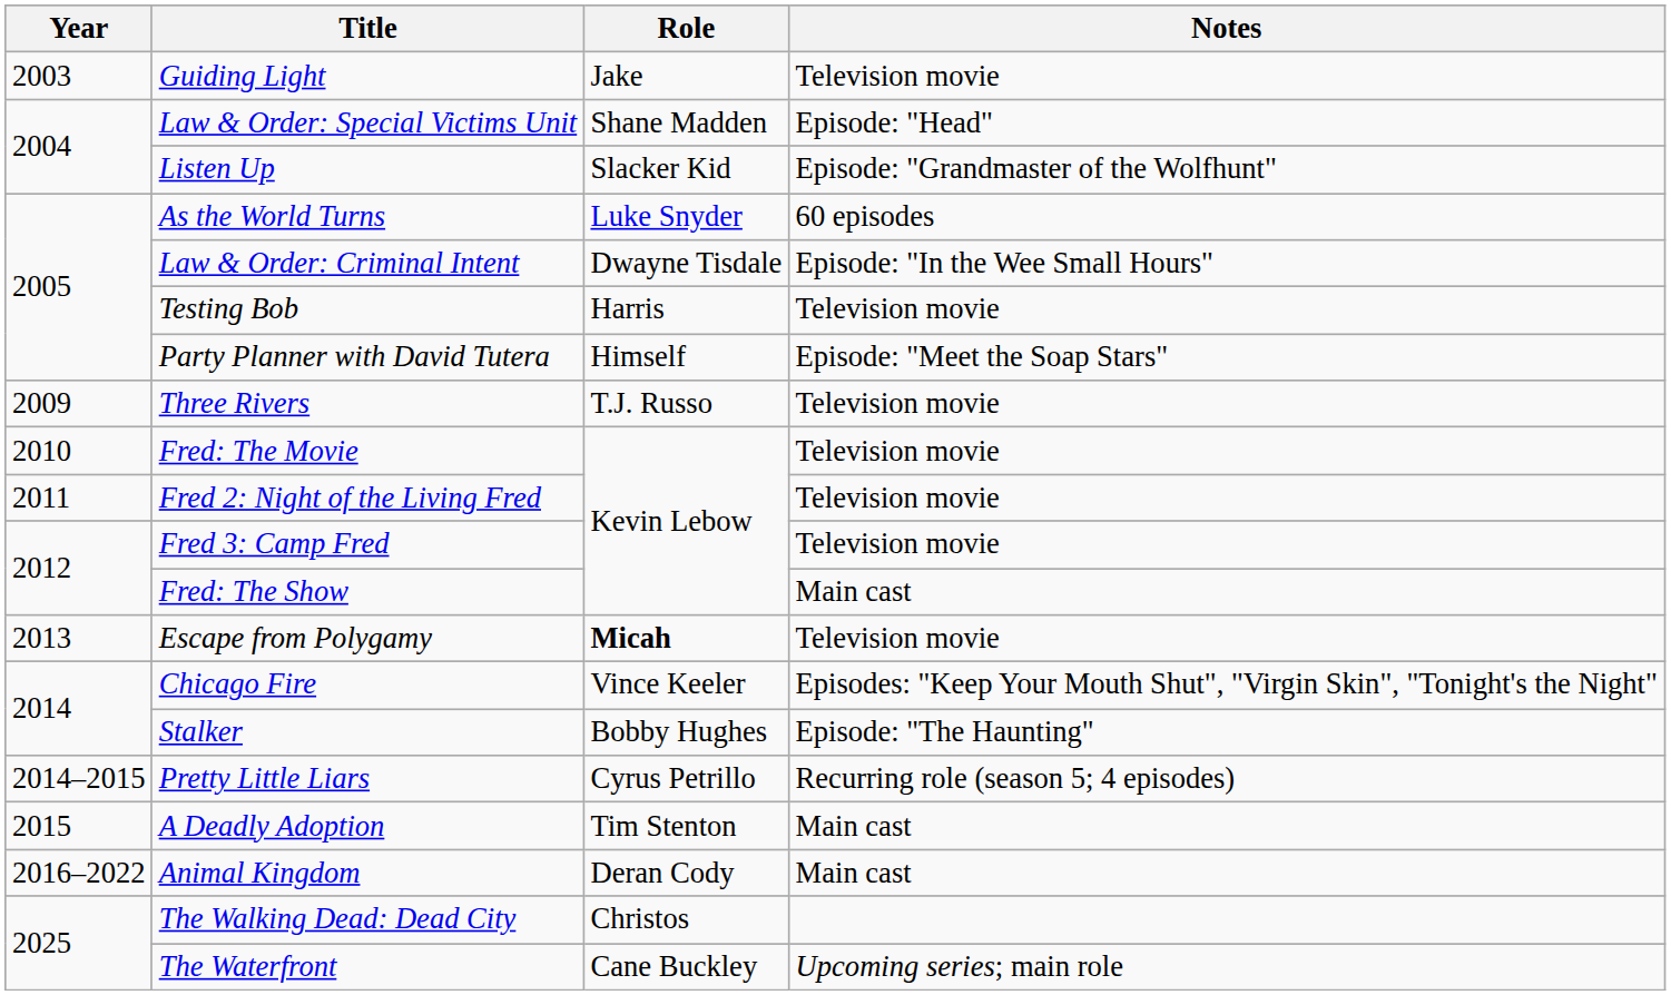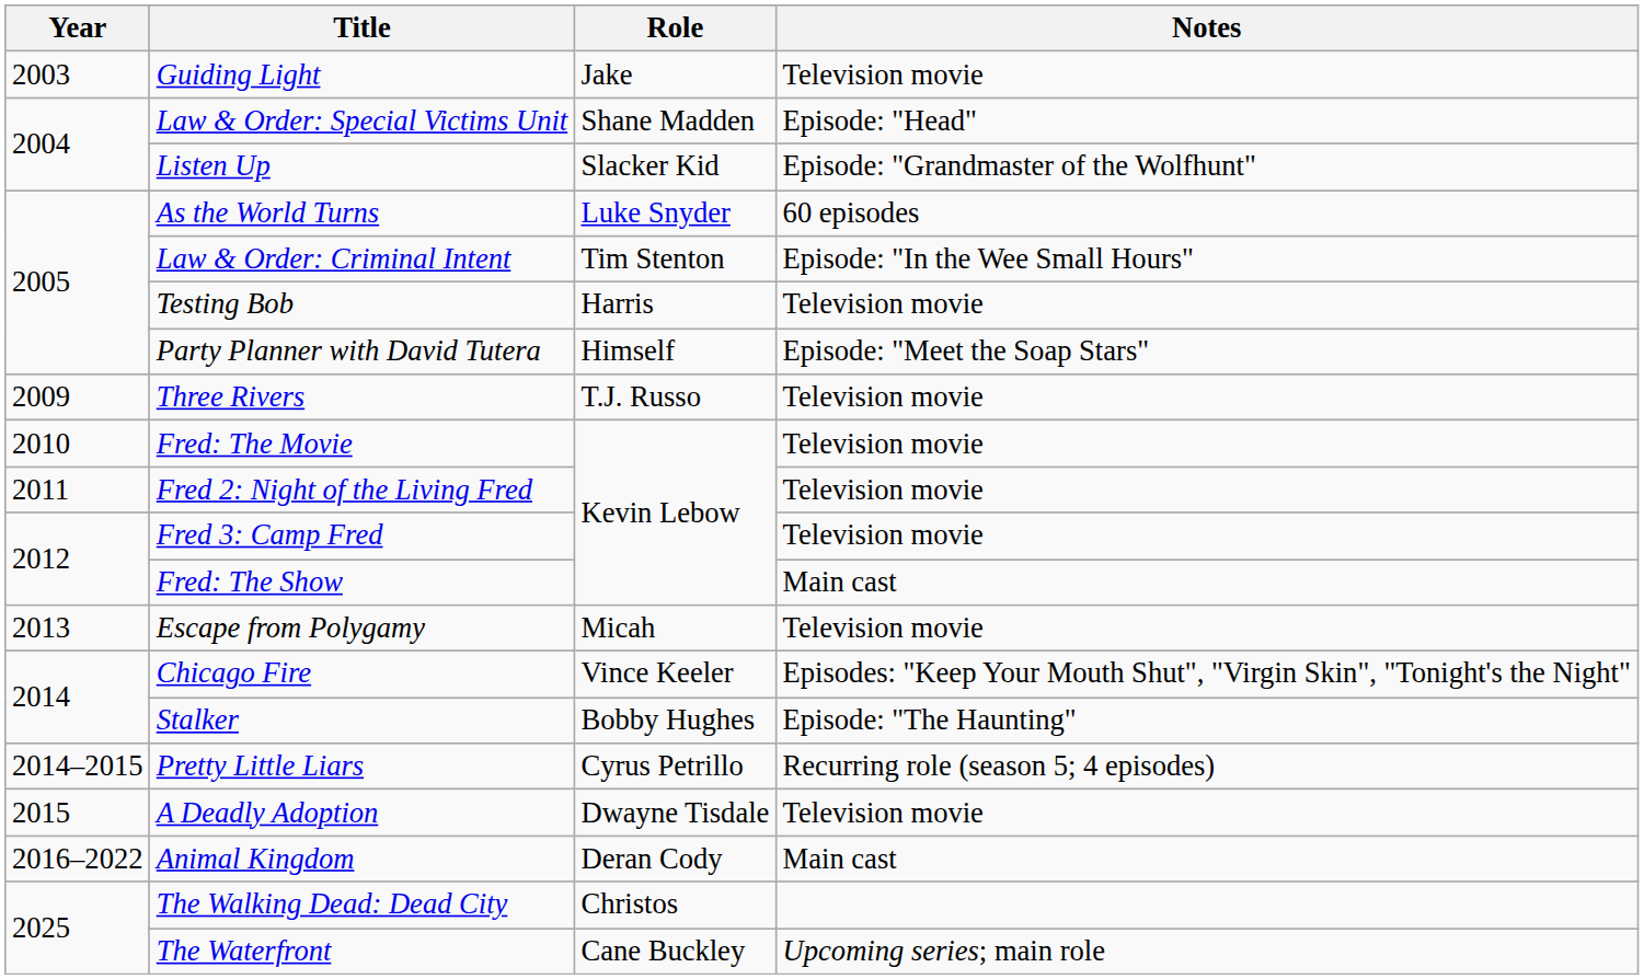Law & Order: Criminal Intent | Role: Dwayne Tisdale -> Tim Stenton
Escape from Polygamy | Role: bold -> normal
A Deadly Adoption | Role: Tim Stenton -> Dwayne Tisdale
A Deadly Adoption | Notes: Main cast -> Television movie
